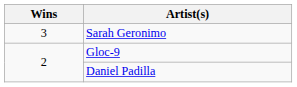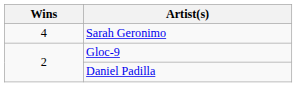Sarah Geronimo | Wins: 3 -> 4
